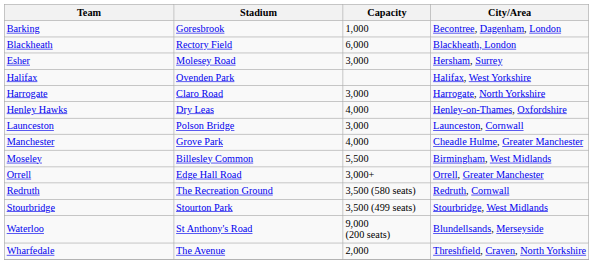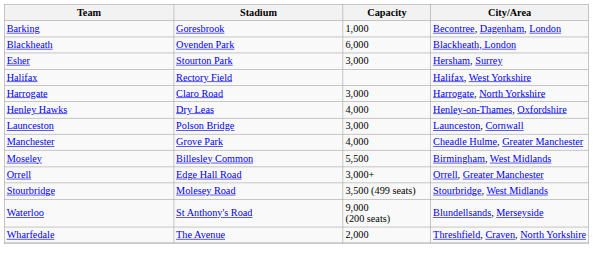Blackheath | Stadium: Rectory Field -> Ovenden Park
Esher | Stadium: Molesey Road -> Stourton Park
Halifax | Stadium: Ovenden Park -> Rectory Field
- row: Redruth | The Recreation Ground | 3,500 (580 seats) | Redruth, Cornwall
Stourbridge | Stadium: Stourton Park -> Molesey Road
